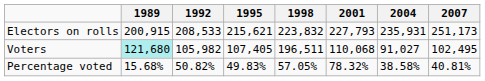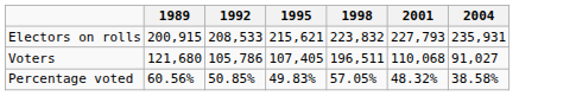- column: 2007 | 251,173 | 102,495 | 40.81%
Voters | 1989: paleturquoise background -> no background
Voters | 1992: 105,982 -> 105,786
Percentage voted | 1989: 15.68% -> 60.56%
Percentage voted | 1992: 50.82% -> 50.85%
Percentage voted | 2001: 78.32% -> 48.32%
